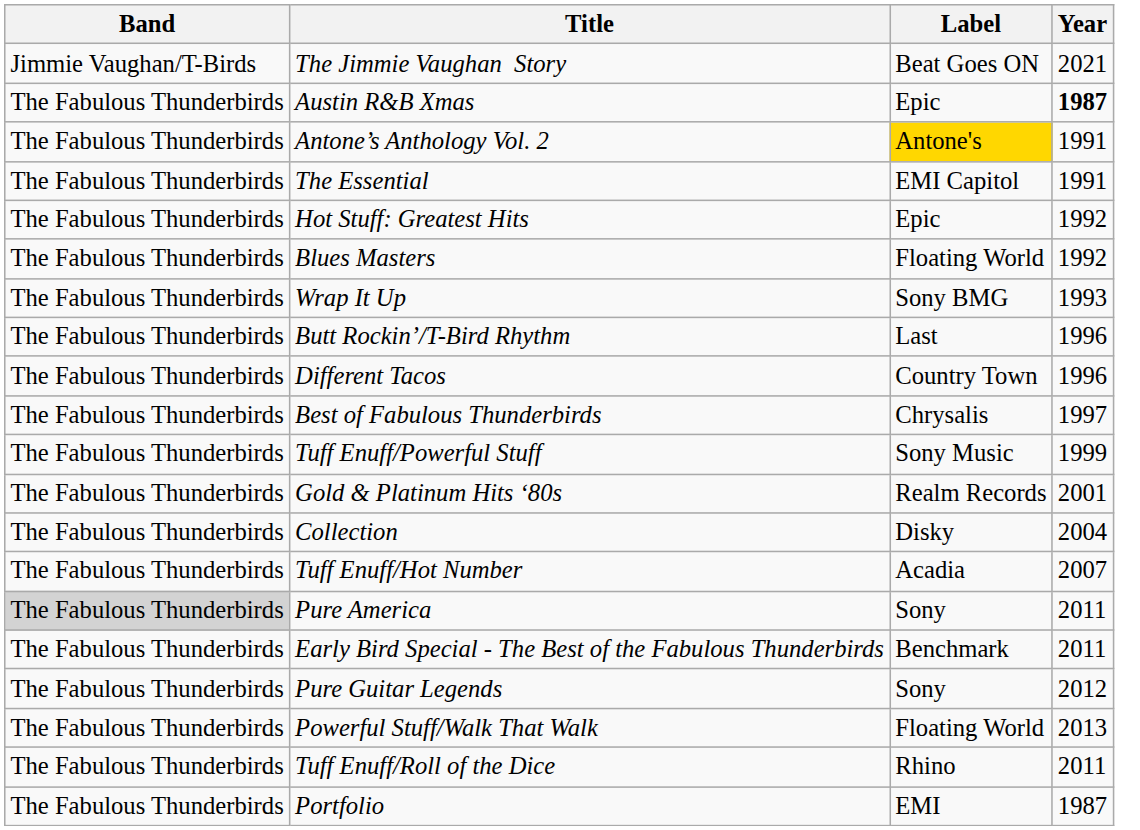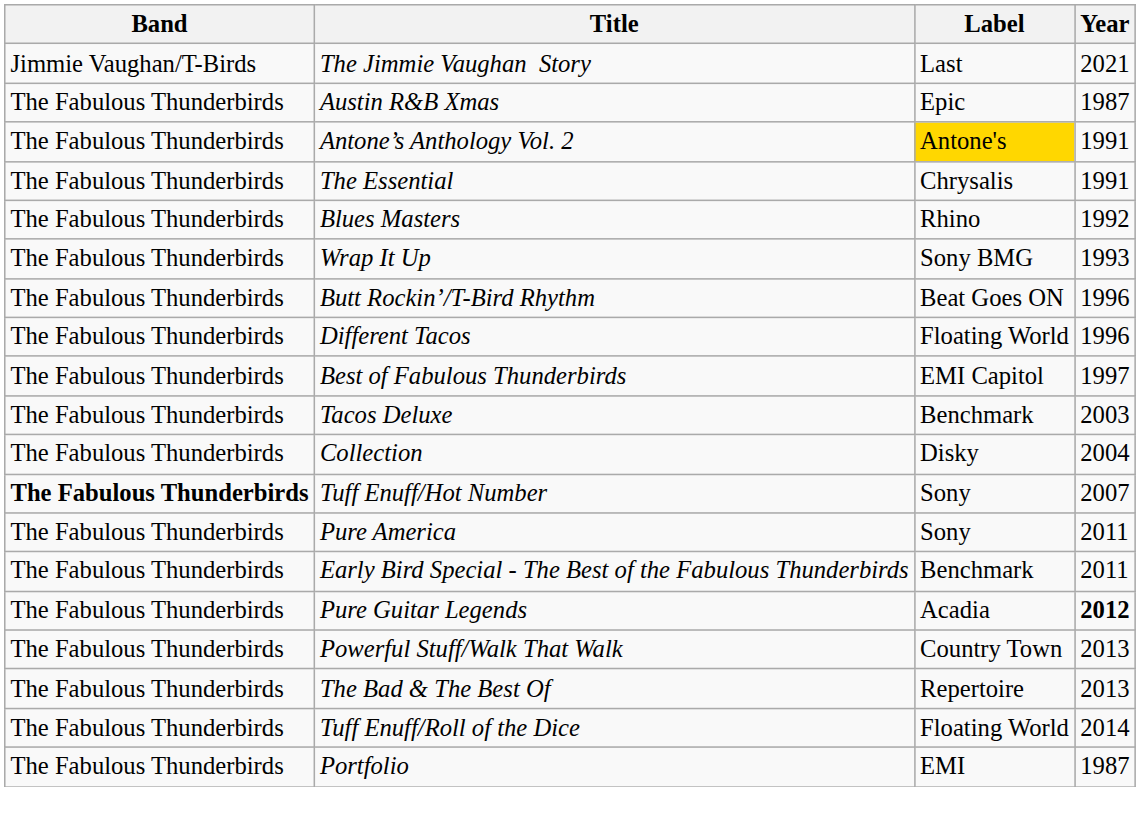The Jimmie Vaughan Story | Label: Beat Goes ON -> Last
Austin R&B Xmas | Year: bold -> normal
The Essential | Label: EMI Capitol -> Chrysalis
- row: The Fabulous Thunderbirds | Hot Stuff: Greatest Hits | Epic | 1992
Blues Masters | Label: Floating World -> Rhino
Butt Rockin’/T-Bird Rhythm | Label: Last -> Beat Goes ON
Different Tacos | Label: Country Town -> Floating World
Best of Fabulous Thunderbirds | Label: Chrysalis -> EMI Capitol
- row: The Fabulous Thunderbirds | Tuff Enuff/Powerful Stuff | Sony Music | 1999
- row: The Fabulous Thunderbirds | Gold & Platinum Hits ‘80s | Realm Records | 2001
+ row: The Fabulous Thunderbirds | Tacos Deluxe | Benchmark | 2003
Tuff Enuff/Hot Number | Band: normal -> bold
Tuff Enuff/Hot Number | Label: Acadia -> Sony
Pure America | Band: lightgrey background -> no background
Pure Guitar Legends | Label: Sony -> Acadia
Pure Guitar Legends | Year: normal -> bold
Powerful Stuff/Walk That Walk | Label: Floating World -> Country Town
+ row: The Fabulous Thunderbirds | The Bad & The Best Of | Repertoire | 2013
Tuff Enuff/Roll of the Dice | Label: Rhino -> Floating World
Tuff Enuff/Roll of the Dice | Year: 2011 -> 2014
